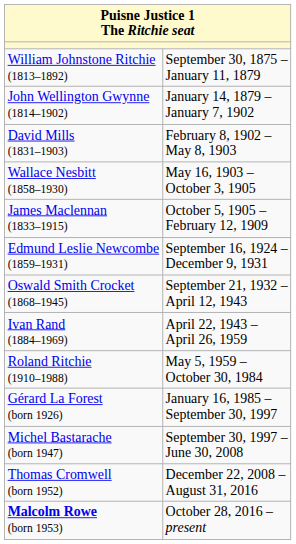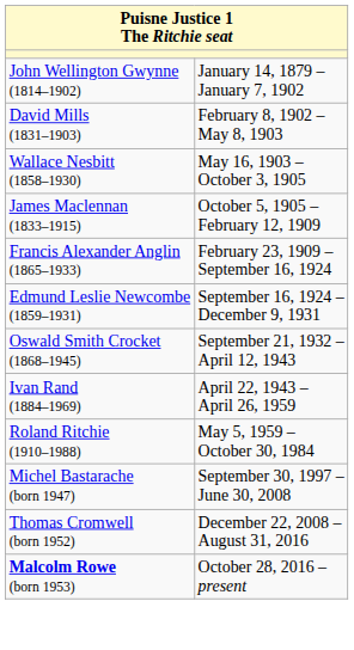- row: William Johnstone Ritchie (1813–1892) | September 30, 1875 – January 11, 1879
+ row: Francis Alexander Anglin (1865–1933) | February 23, 1909 – September 16, 1924
- row: Gérard La Forest (born 1926) | January 16, 1985 – September 30, 1997
